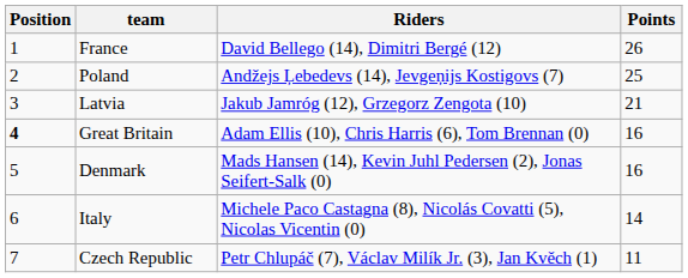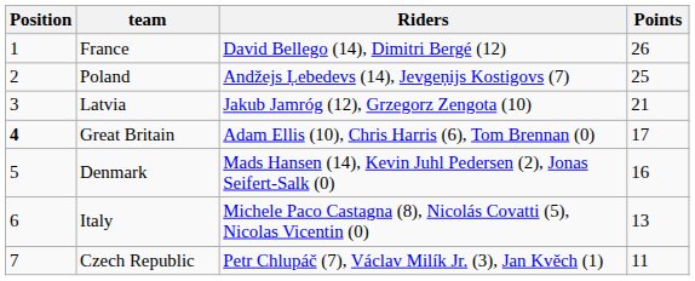Great Britain | Points: 16 -> 17
Italy | Points: 14 -> 13
